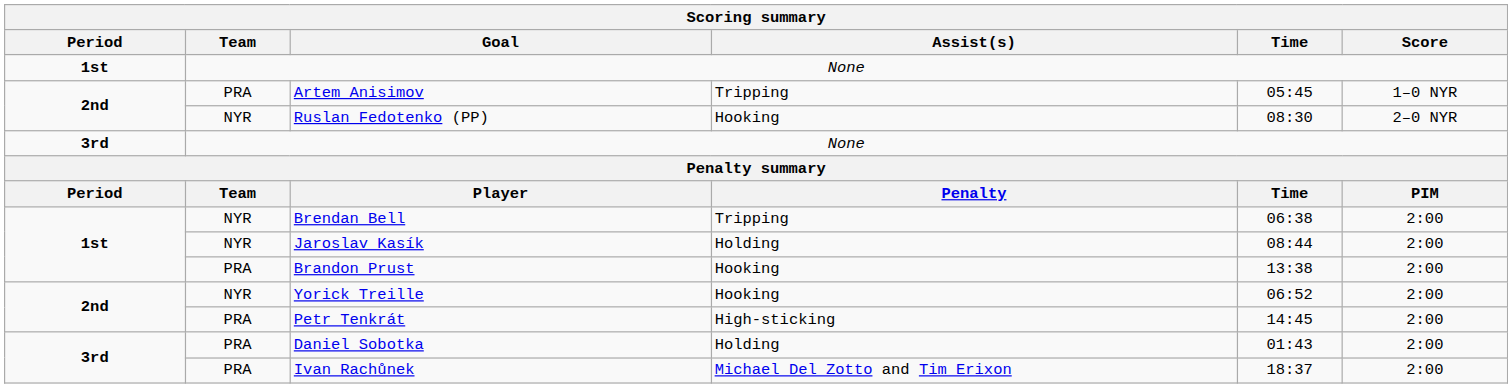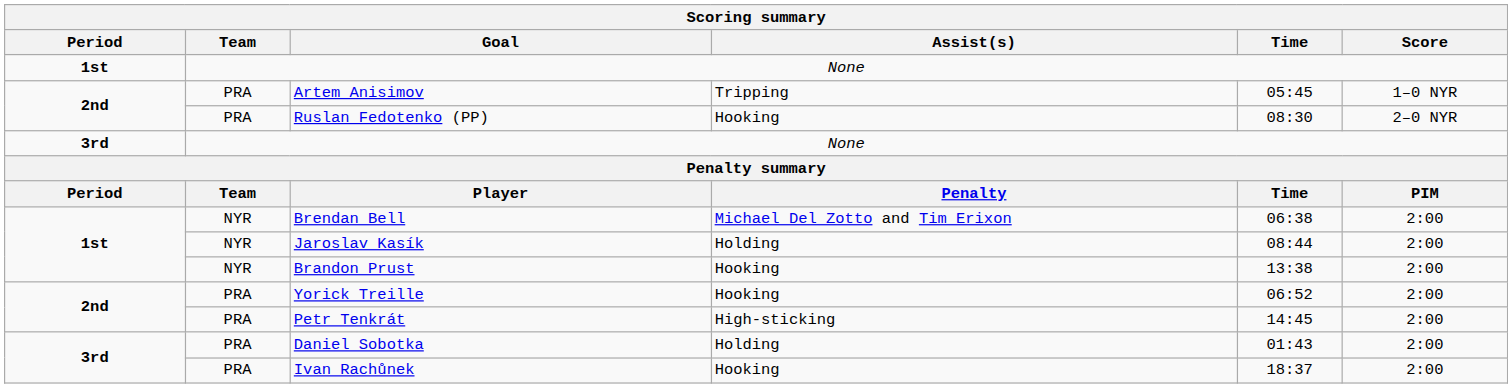Ruslan Fedotenko (PP) | Scoring summary / Team: NYR -> PRA
Brendan Bell | Scoring summary / Assist(s): Tripping -> Michael Del Zotto and Tim Erixon
Brandon Prust | Scoring summary / Team: PRA -> NYR
Yorick Treille | Scoring summary / Team: NYR -> PRA
Ivan Rachůnek | Scoring summary / Assist(s): Michael Del Zotto and Tim Erixon -> Hooking
